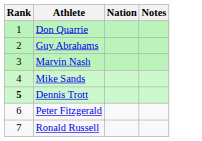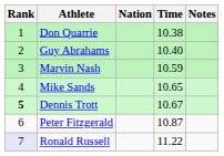+ column: Time | 10.38 | 10.40 | 10.59 | 10.65 | 10.67 | 10.87 | 11.22
Ronald Russell | Rank: no background -> lavender background
